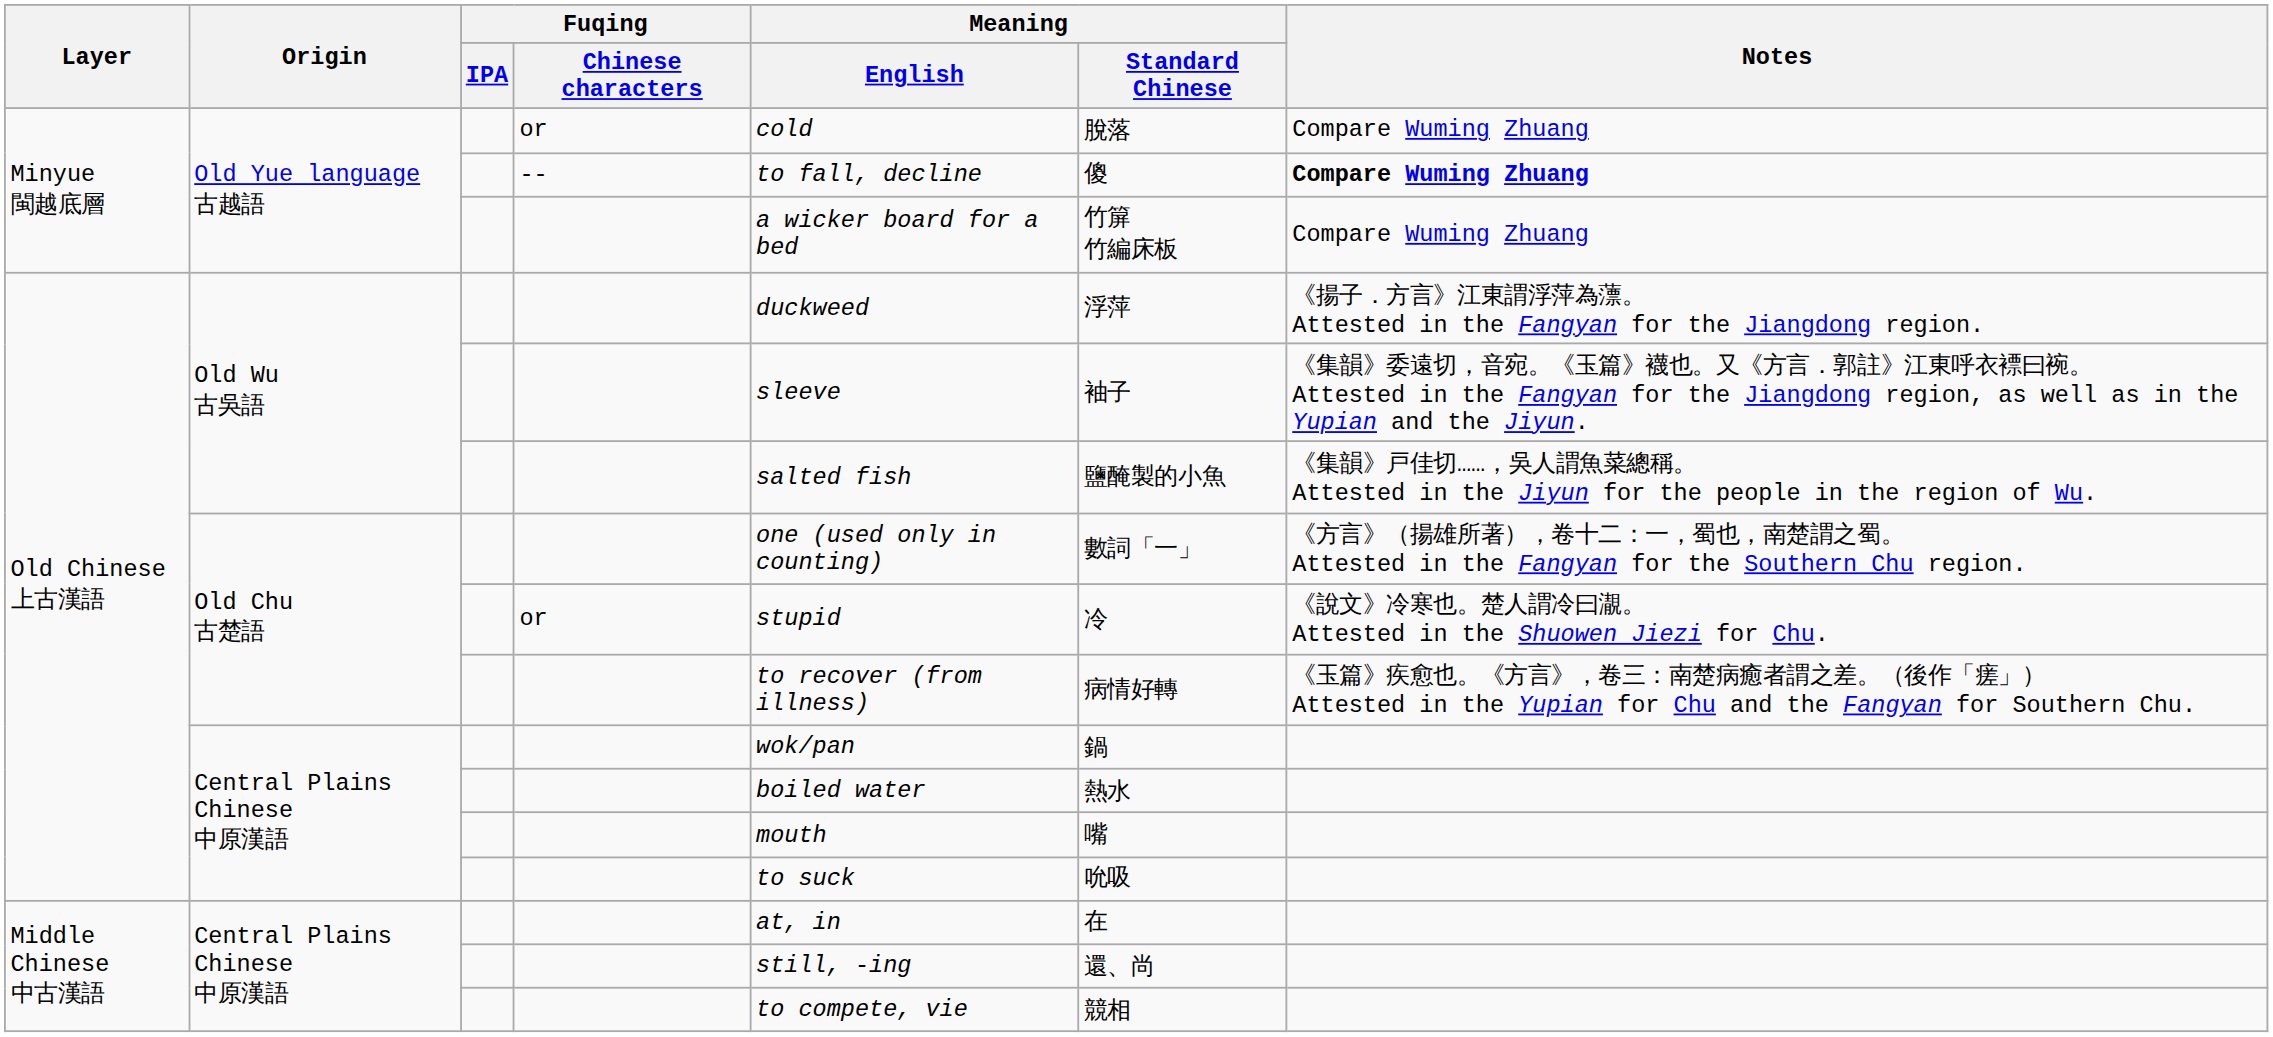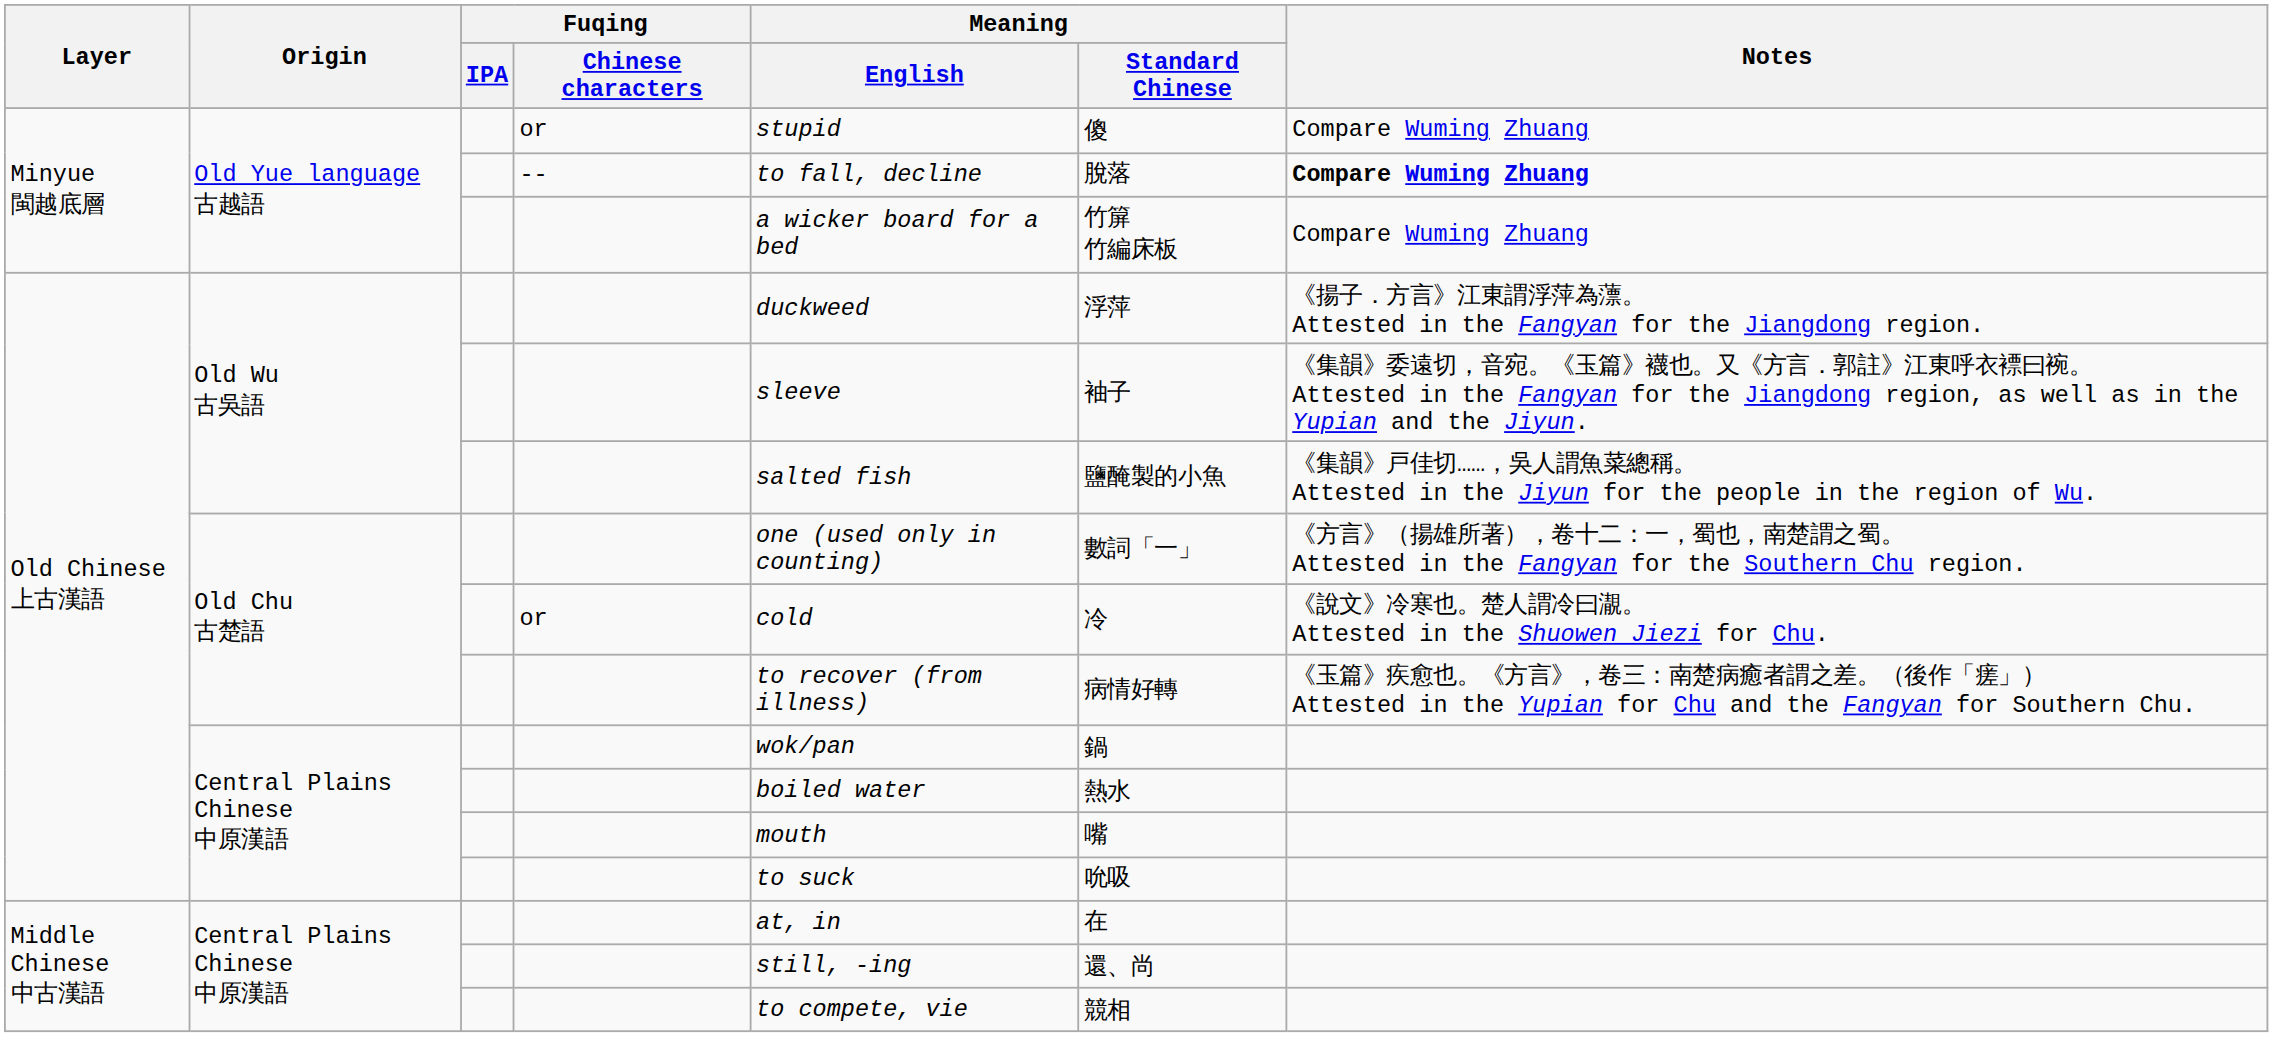Old Yue language 古越語 / or | Meaning / English: cold -> stupid
Old Yue language 古越語 / or | Meaning / Standard Chinese: 脫落 -> 傻
Old Yue language 古越語 / -- | Meaning / Standard Chinese: 傻 -> 脫落
Old Chu 古楚語 / or | Meaning / English: stupid -> cold
